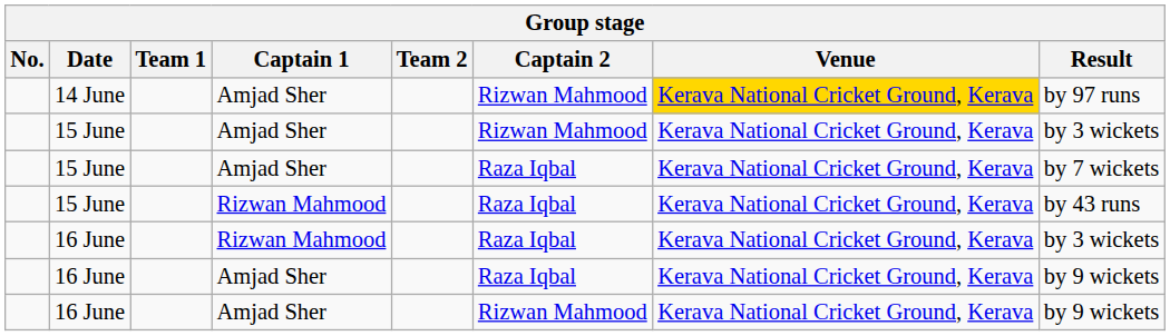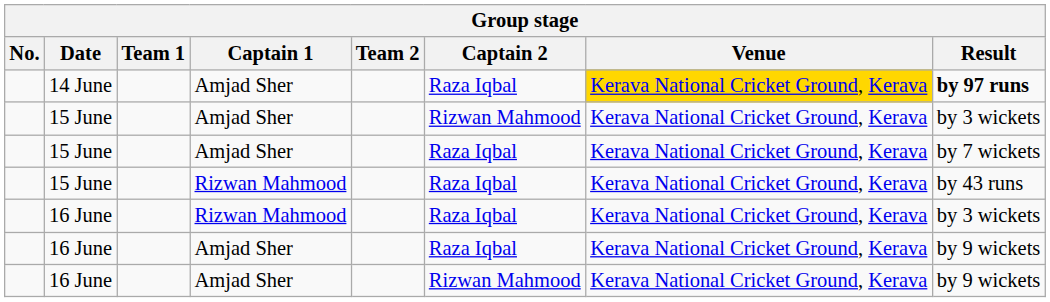14 June | Captain 2: Rizwan Mahmood -> Raza Iqbal
14 June | Result: normal -> bold
